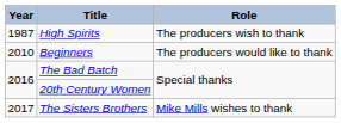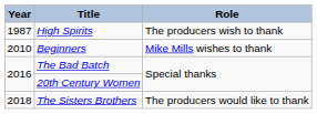Beginners | Role: The producers would like to thank -> Mike Mills wishes to thank
The Sisters Brothers | Year: 2017 -> 2018
The Sisters Brothers | Role: Mike Mills wishes to thank -> The producers would like to thank
